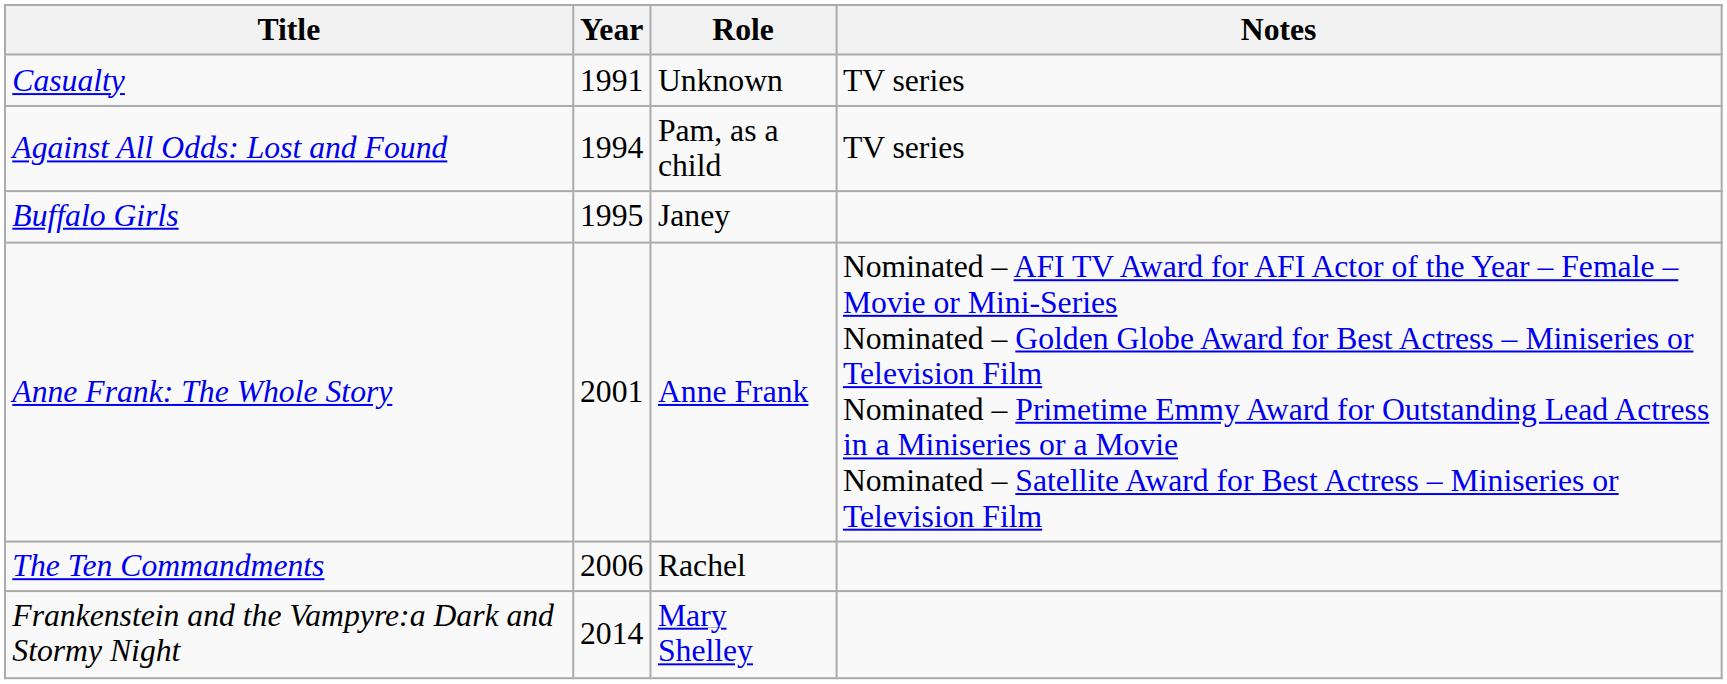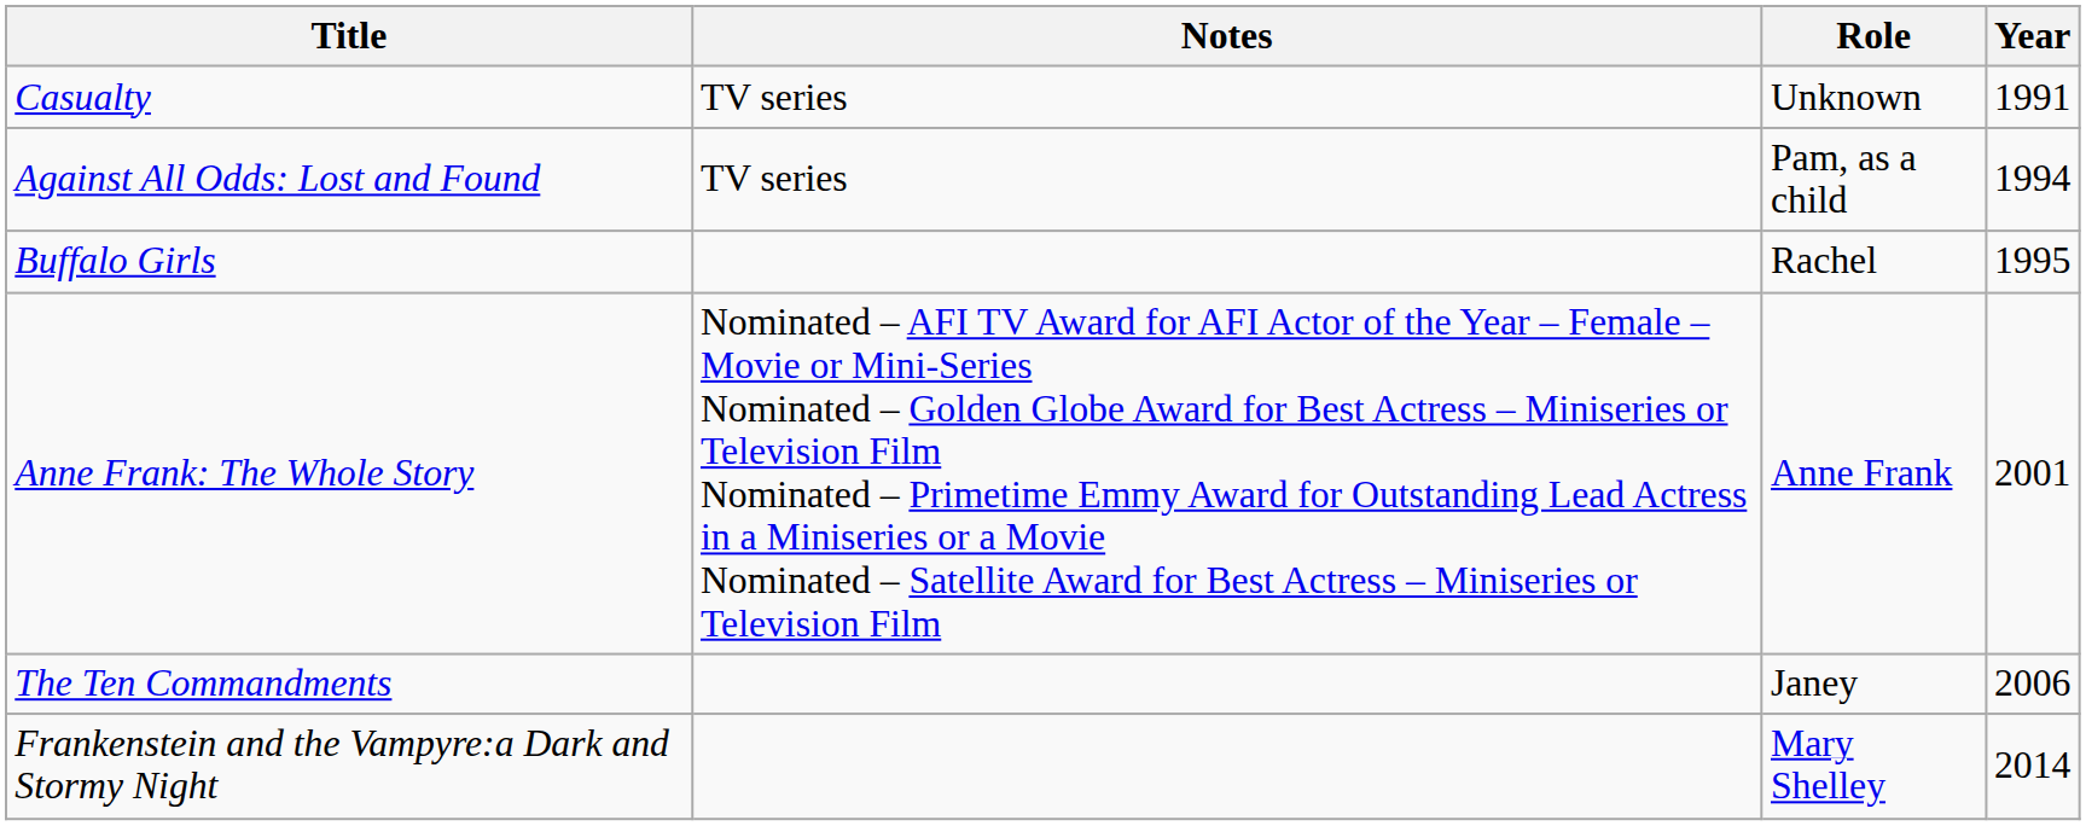columns swapped: Year <-> Notes
Buffalo Girls | Role: Janey -> Rachel
The Ten Commandments | Role: Rachel -> Janey
